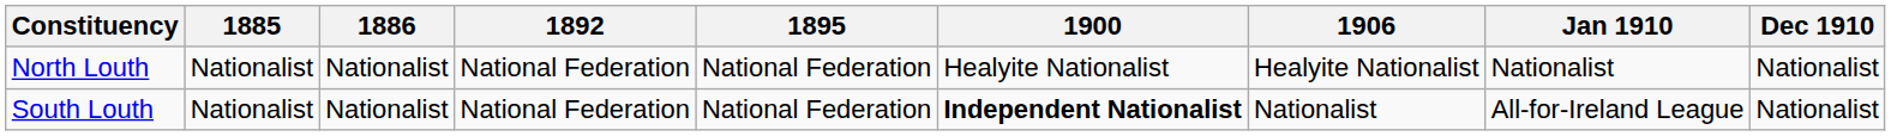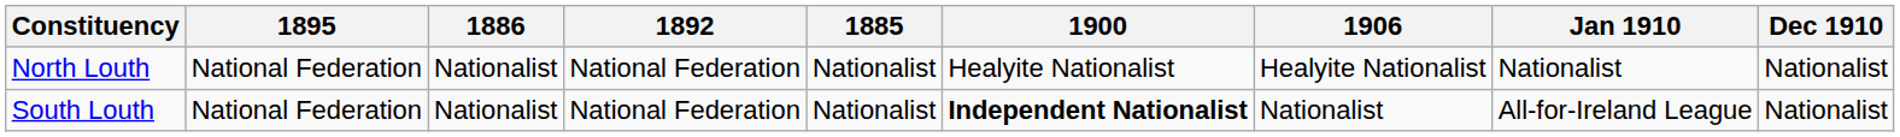columns swapped: 1885 <-> 1895
